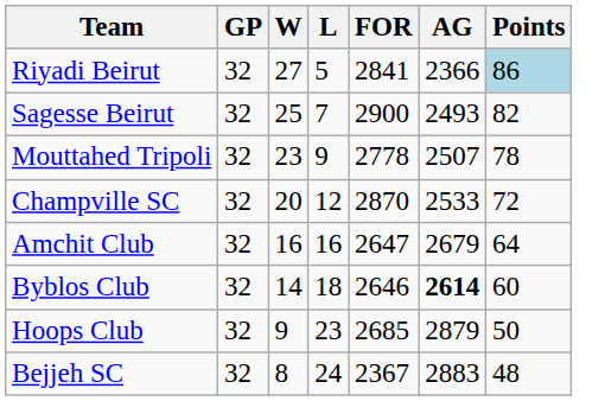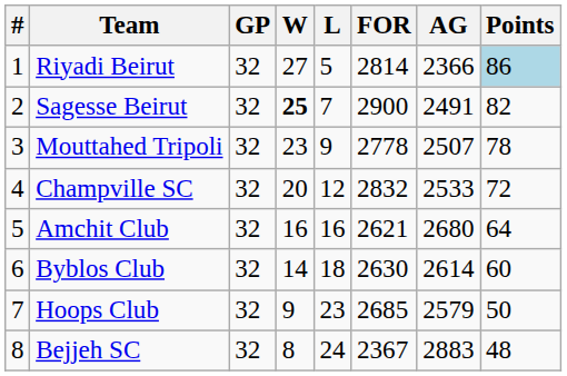+ column: # | 1 | 2 | 3 | 4 | 5 | 6 | 7 | 8
Riyadi Beirut | FOR: 2841 -> 2814
Sagesse Beirut | W: normal -> bold
Sagesse Beirut | AG: 2493 -> 2491
Champville SC | FOR: 2870 -> 2832
Amchit Club | FOR: 2647 -> 2621
Amchit Club | AG: 2679 -> 2680
Byblos Club | FOR: 2646 -> 2630
Byblos Club | AG: bold -> normal
Hoops Club | AG: 2879 -> 2579
